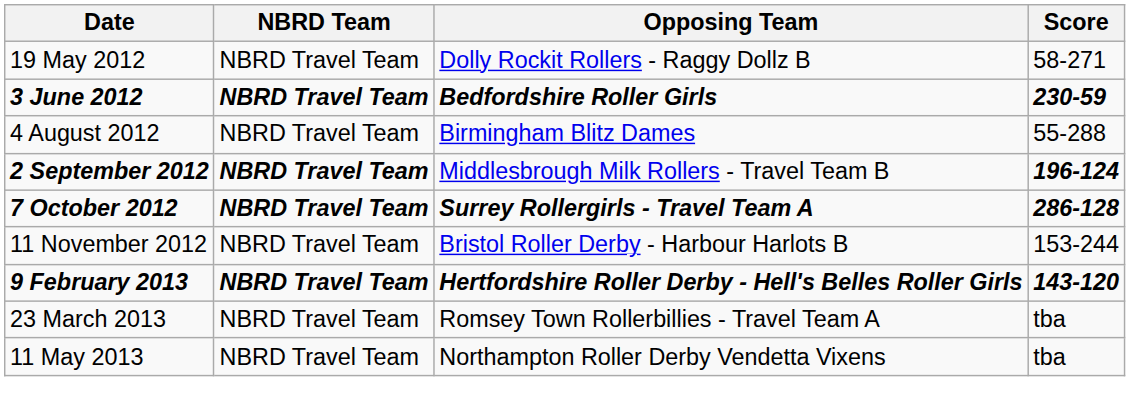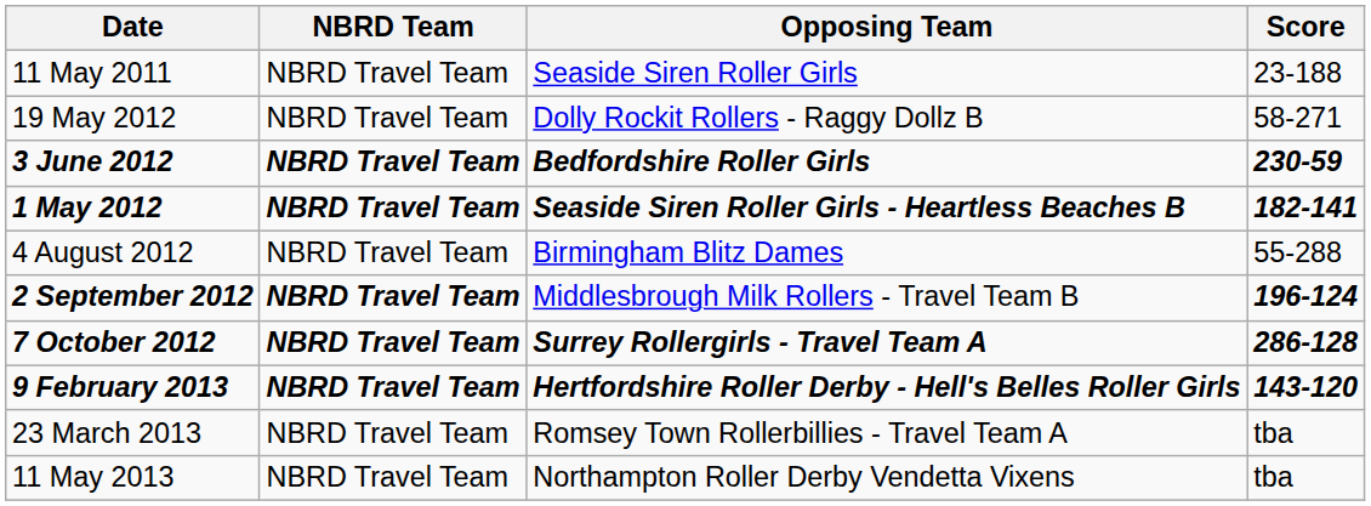+ row: 11 May 2011 | NBRD Travel Team | Seaside Siren Roller Girls | 23-188
+ row: 1 May 2012 | NBRD Travel Team | Seaside Siren Roller Girls - Heartless Beaches B | 182-141
- row: 11 November 2012 | NBRD Travel Team | Bristol Roller Derby - Harbour Harlots B | 153-244
